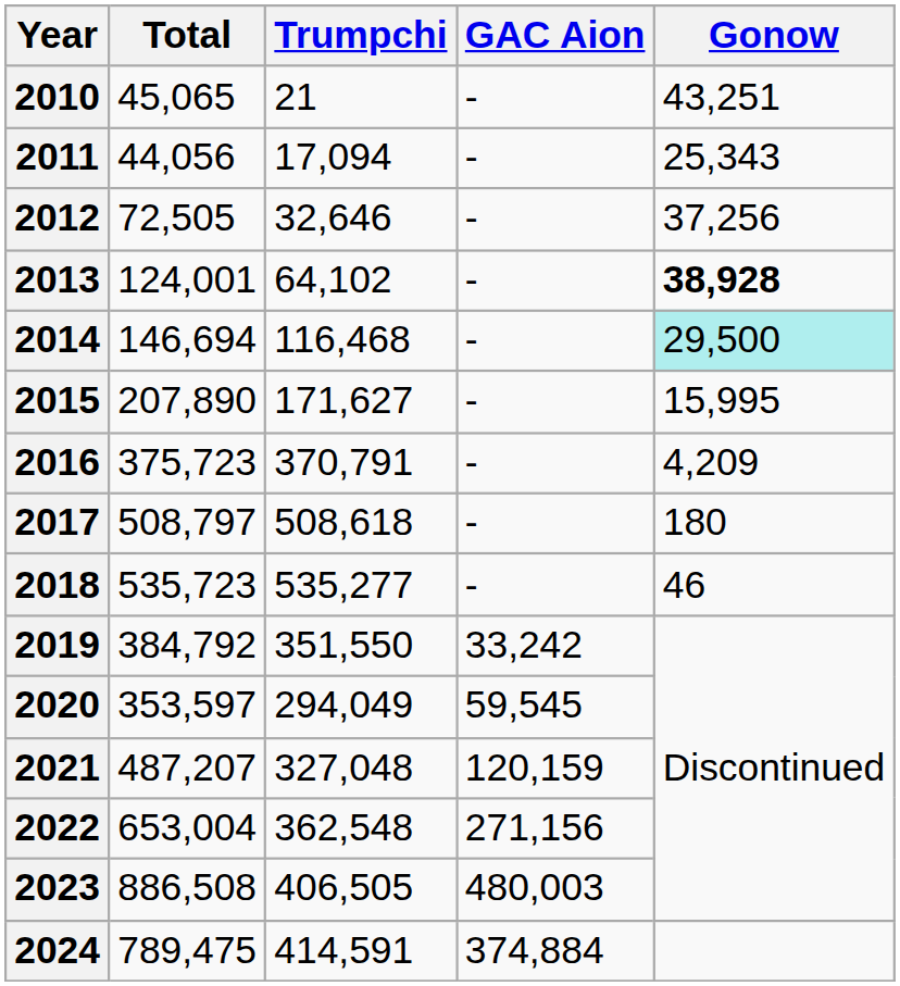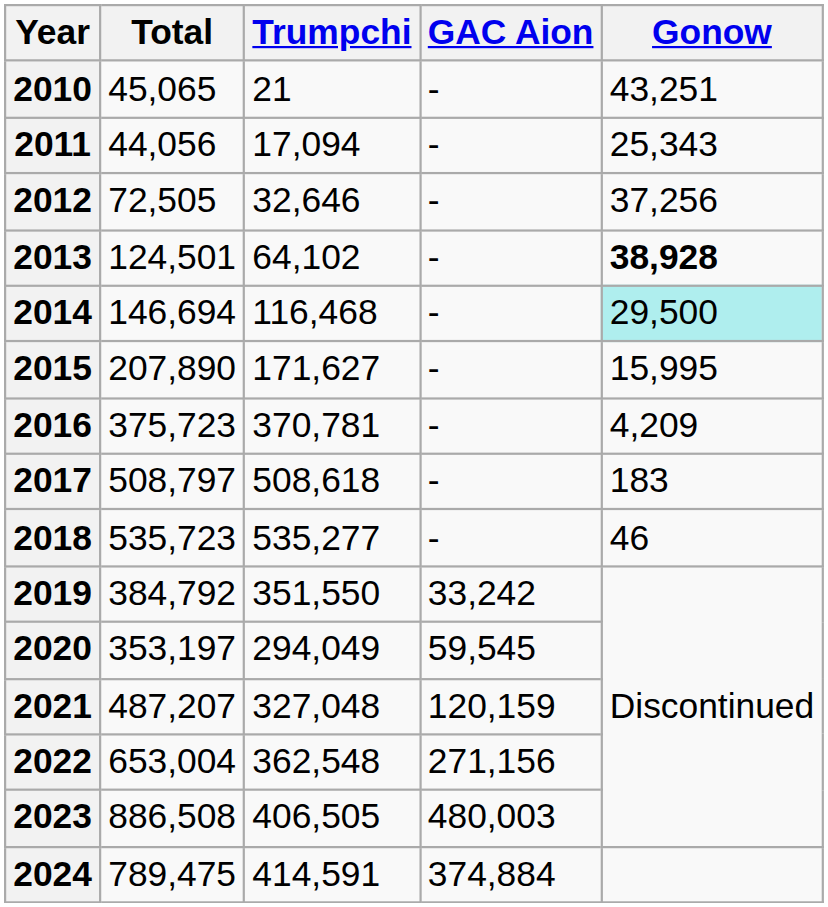2013 | Total: 124,001 -> 124,501
2016 | Trumpchi: 370,791 -> 370,781
2017 | Gonow: 180 -> 183
2020 | Total: 353,597 -> 353,197
